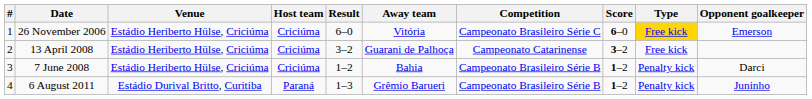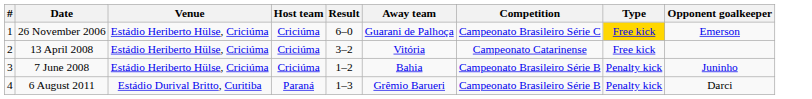- column: Score | 6–0 | 3–2 | 1–2 | 1–2
26 November 2006 | Away team: Vitória -> Guarani de Palhoça
13 April 2008 | Away team: Guarani de Palhoça -> Vitória
7 June 2008 | Opponent goalkeeper: Darci -> Juninho
6 August 2011 | Opponent goalkeeper: Juninho -> Darci
